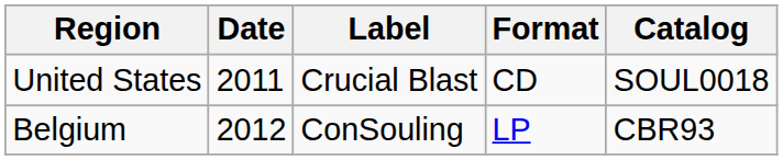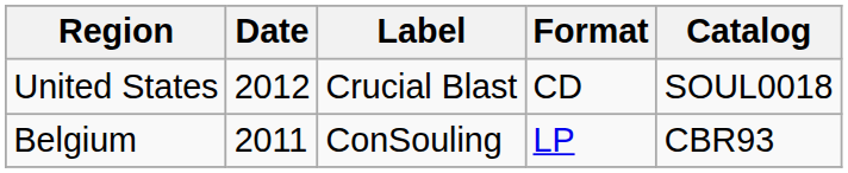United States | Date: 2011 -> 2012
Belgium | Date: 2012 -> 2011
